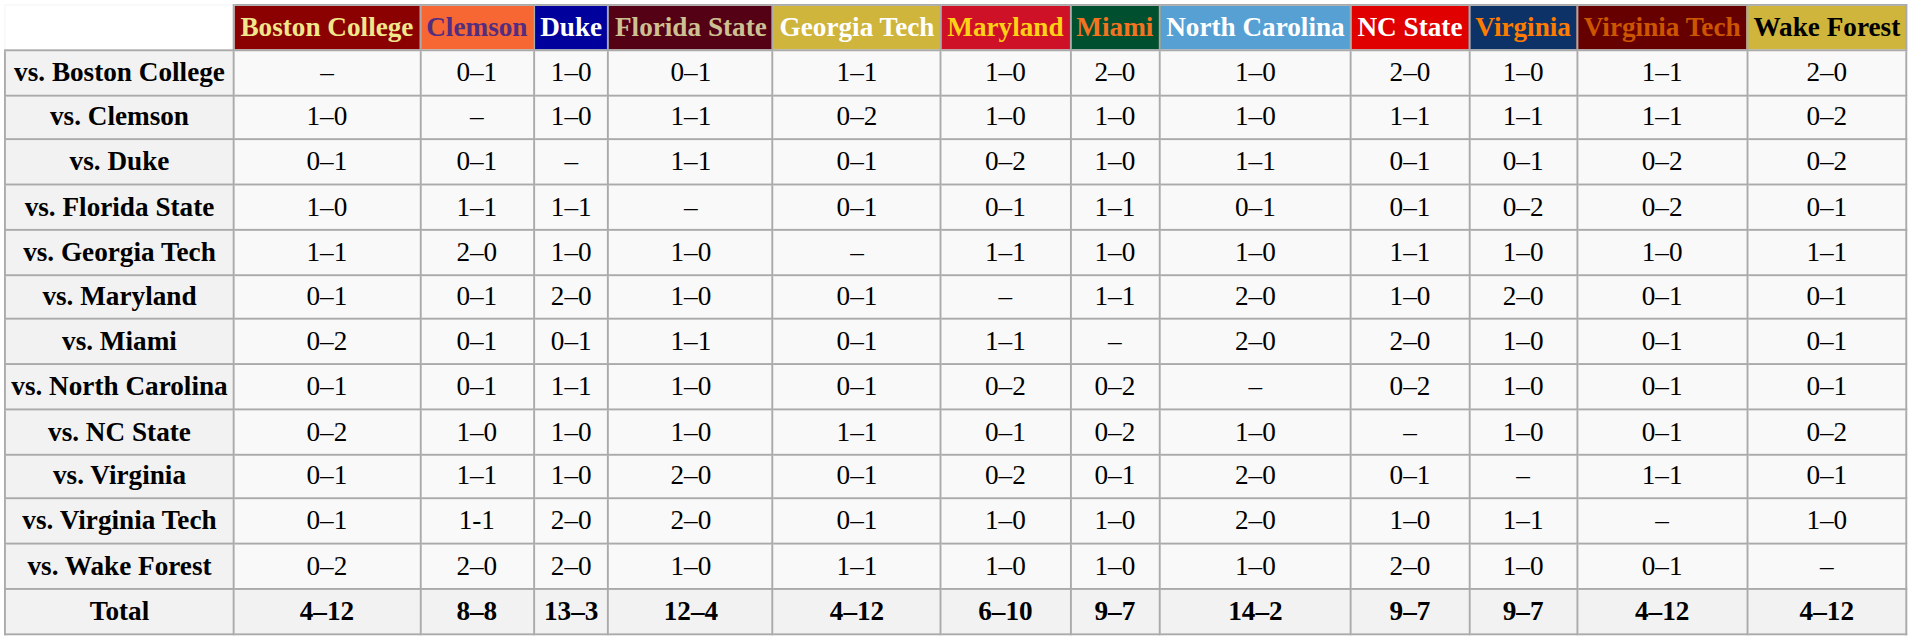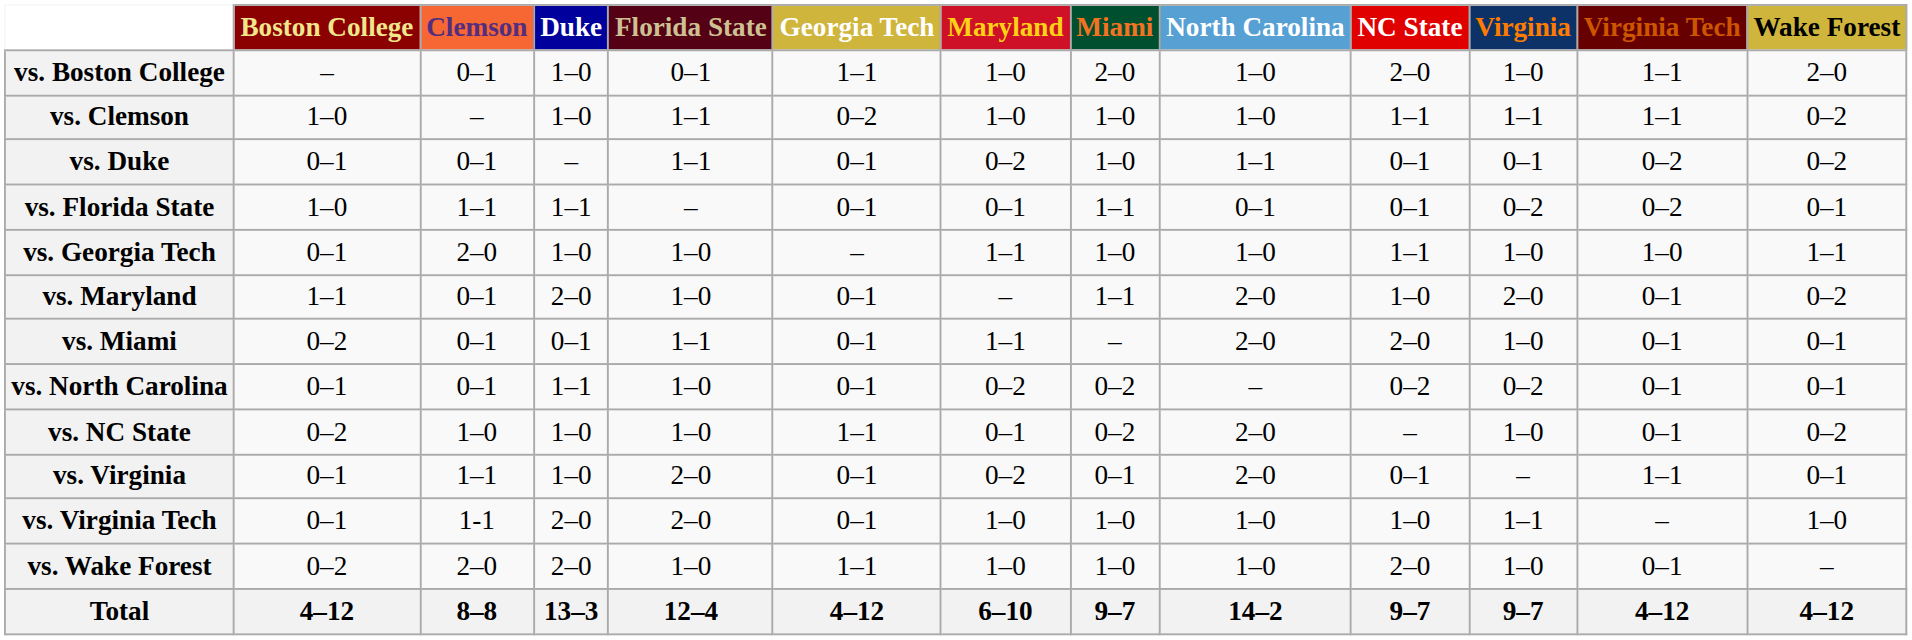vs. Georgia Tech | Boston College: 1–1 -> 0–1
vs. Maryland | Boston College: 0–1 -> 1–1
vs. Maryland | Wake Forest: 0–1 -> 0–2
vs. North Carolina | Virginia: 1–0 -> 0–2
vs. NC State | North Carolina: 1–0 -> 2–0
vs. Virginia Tech | North Carolina: 2–0 -> 1–0
